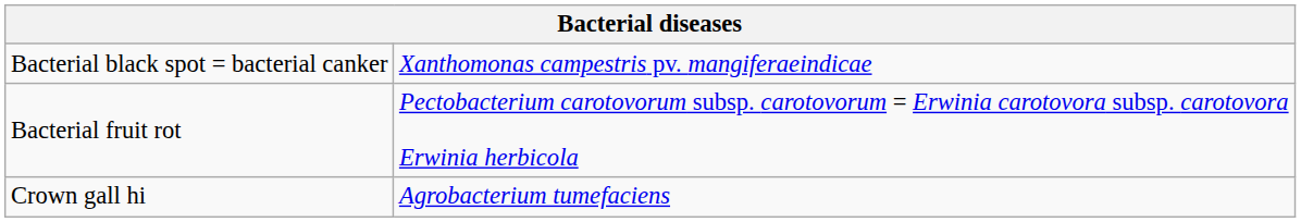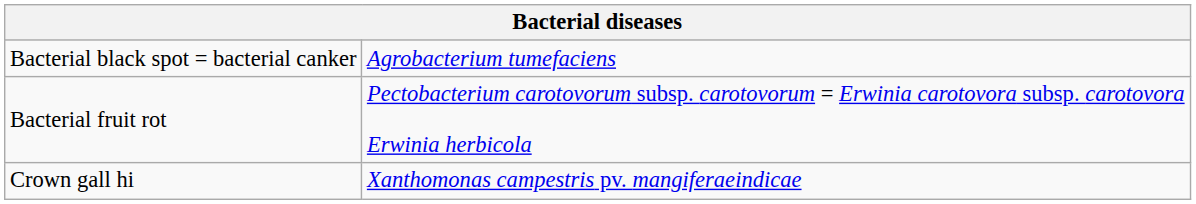Bacterial black spot = bacterial canker | column 2: Xanthomonas campestris pv. mangiferaeindicae -> Agrobacterium tumefaciens
Crown gall hi | column 2: Agrobacterium tumefaciens -> Xanthomonas campestris pv. mangiferaeindicae
